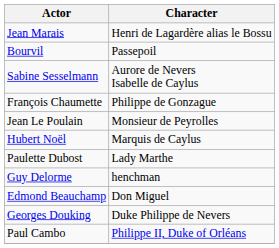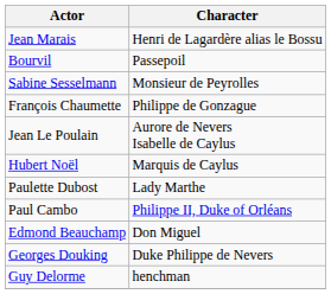Sabine Sesselmann | Character: Aurore de Nevers Isabelle de Caylus -> Monsieur de Peyrolles
Jean Le Poulain | Character: Monsieur de Peyrolles -> Aurore de Nevers Isabelle de Caylus
rows swapped: Paul Cambo <-> Guy Delorme
